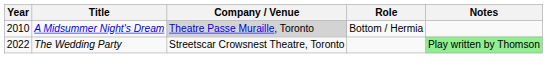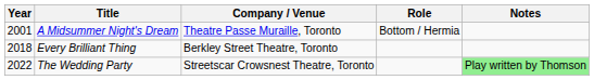A Midsummer Night's Dream | Year: 2010 -> 2001
A Midsummer Night's Dream | Company / Venue: lightgrey background -> no background
+ row: 2018 | Every Brilliant Thing | Berkley Street Theatre, Toronto
